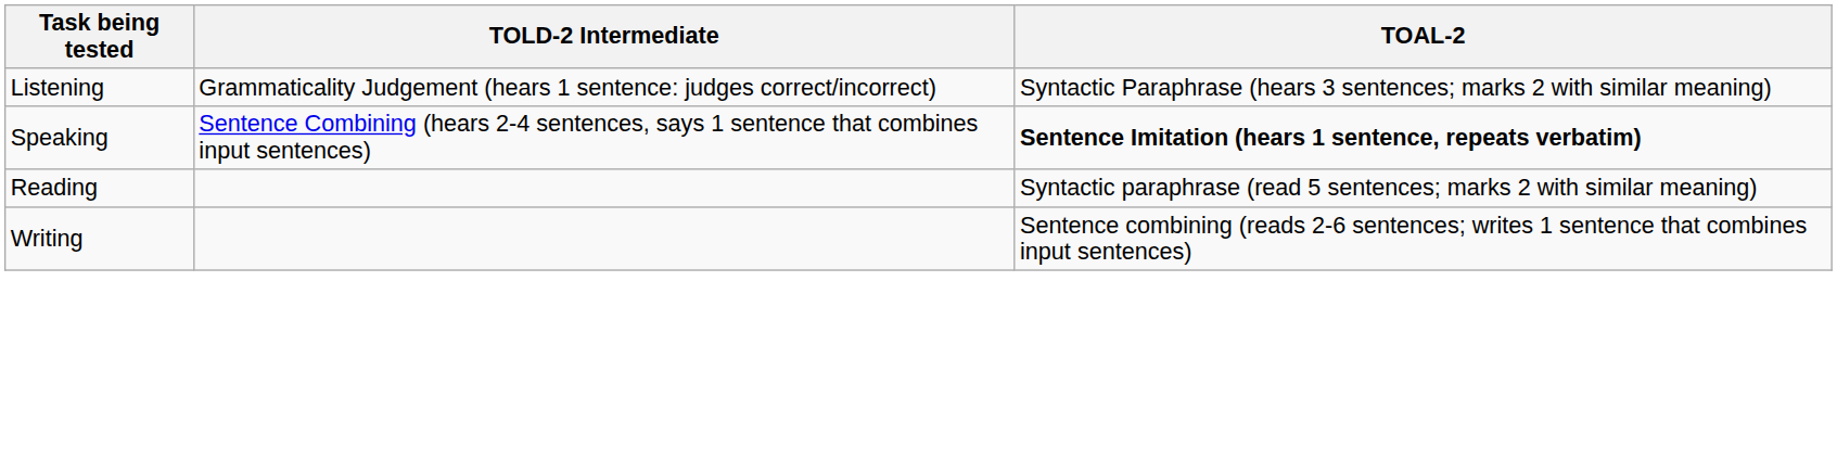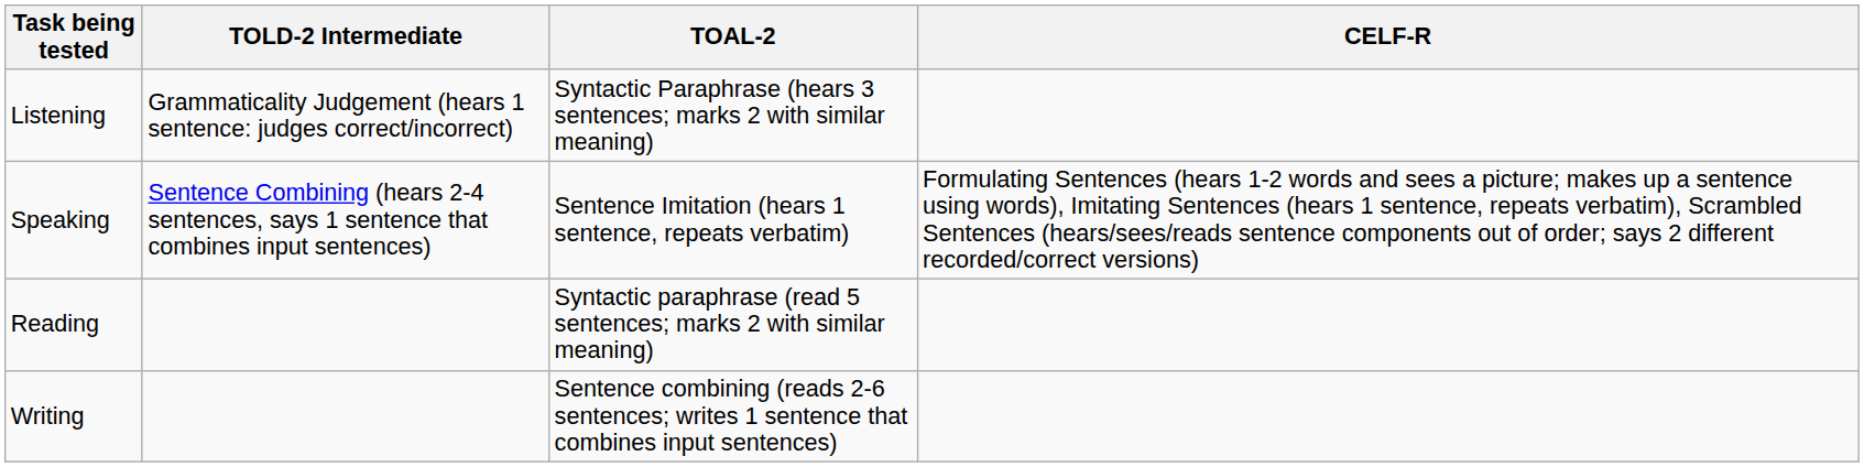+ column: CELF-R | Formulating Sentences (hears 1-2 words and sees a picture; makes up a sentence using words), Imitating Sentences (hears 1 sentence, repeats verbatim), Scrambled Sentences (hears/sees/reads sentence components out of order; says 2 different recorded/correct versions)
Speaking | TOAL-2: bold -> normal
